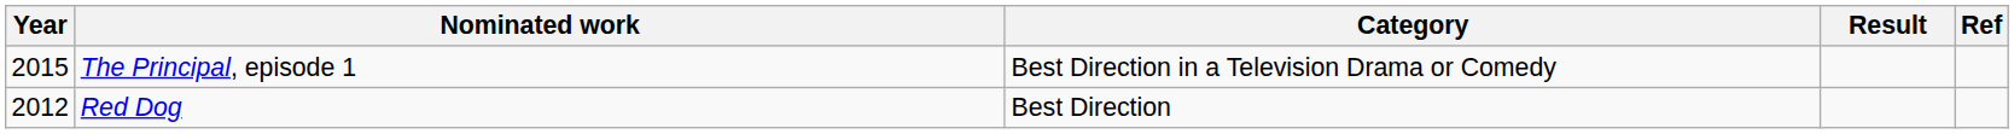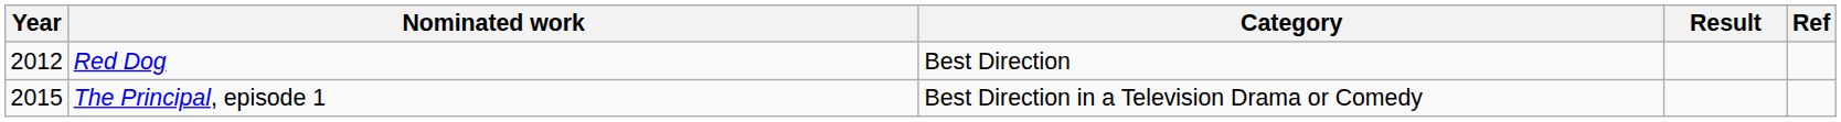rows swapped: Red Dog <-> The Principal, episode 1
